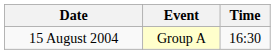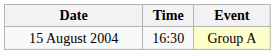columns swapped: Time <-> Event
